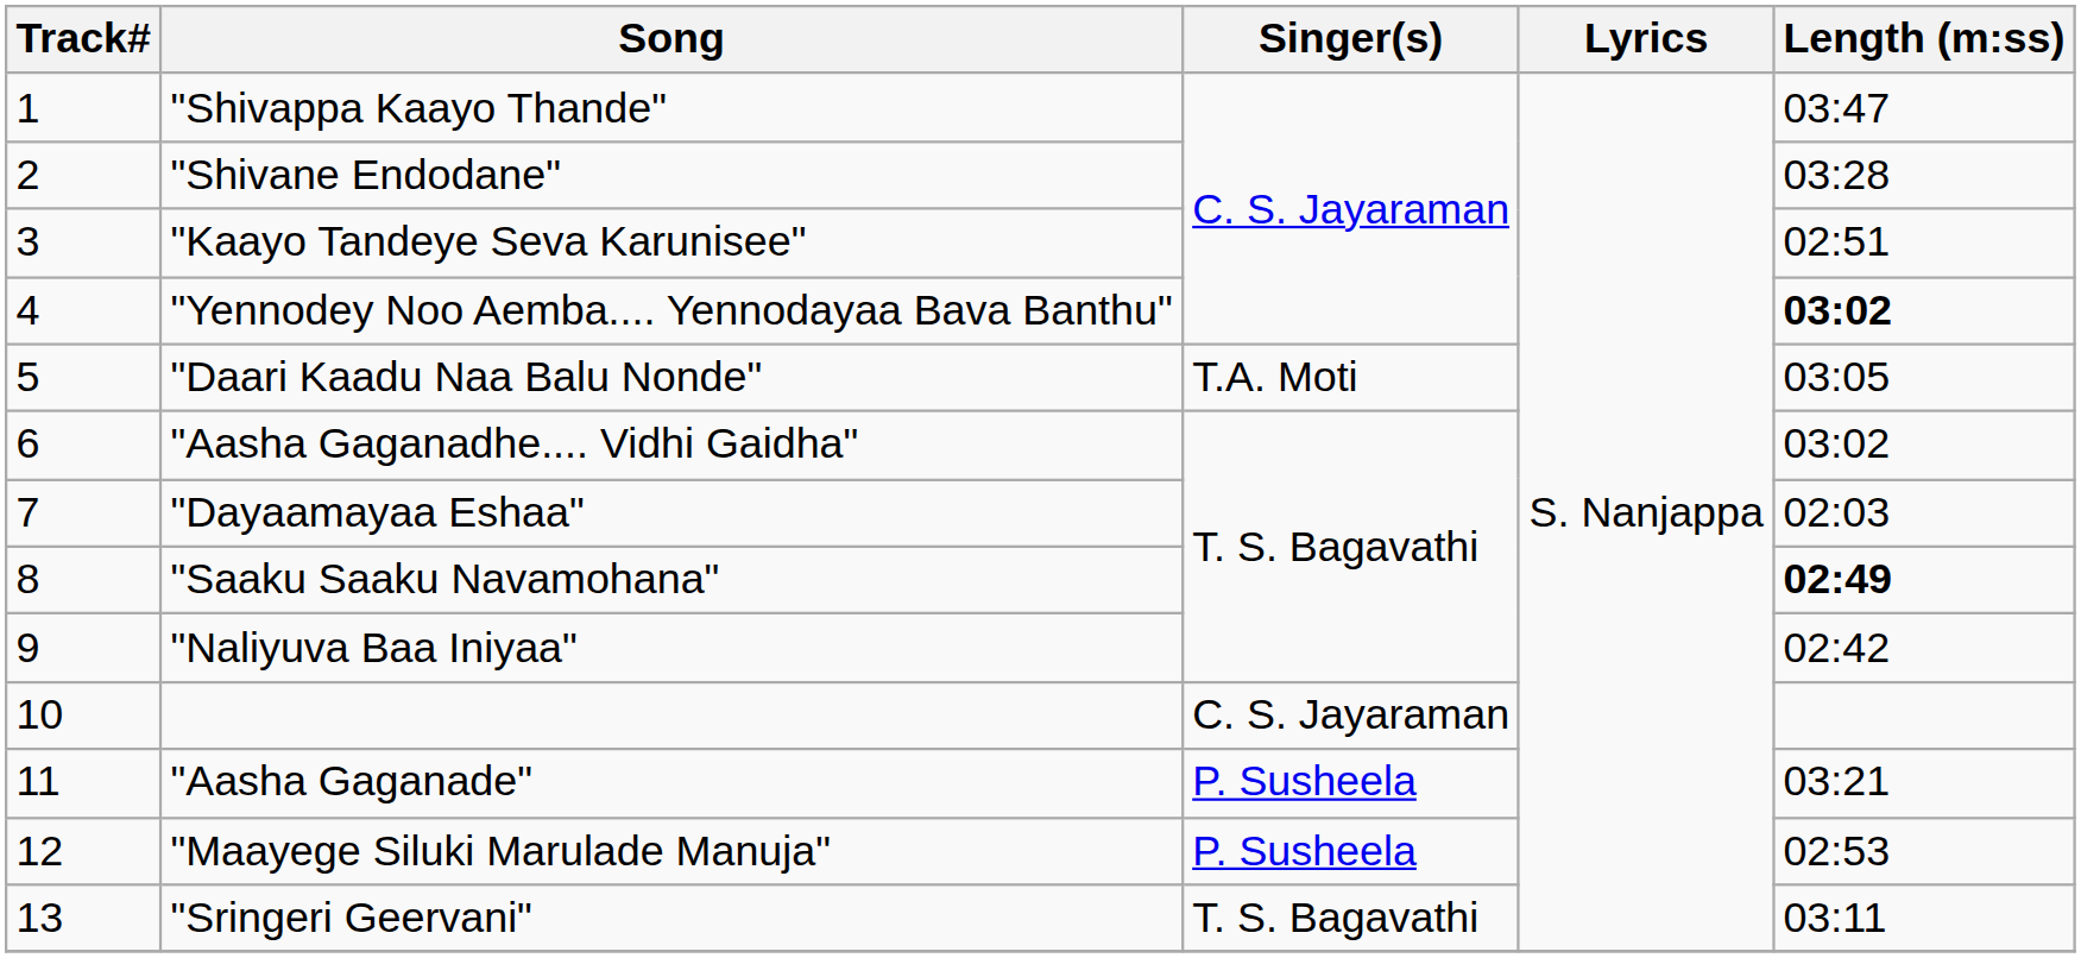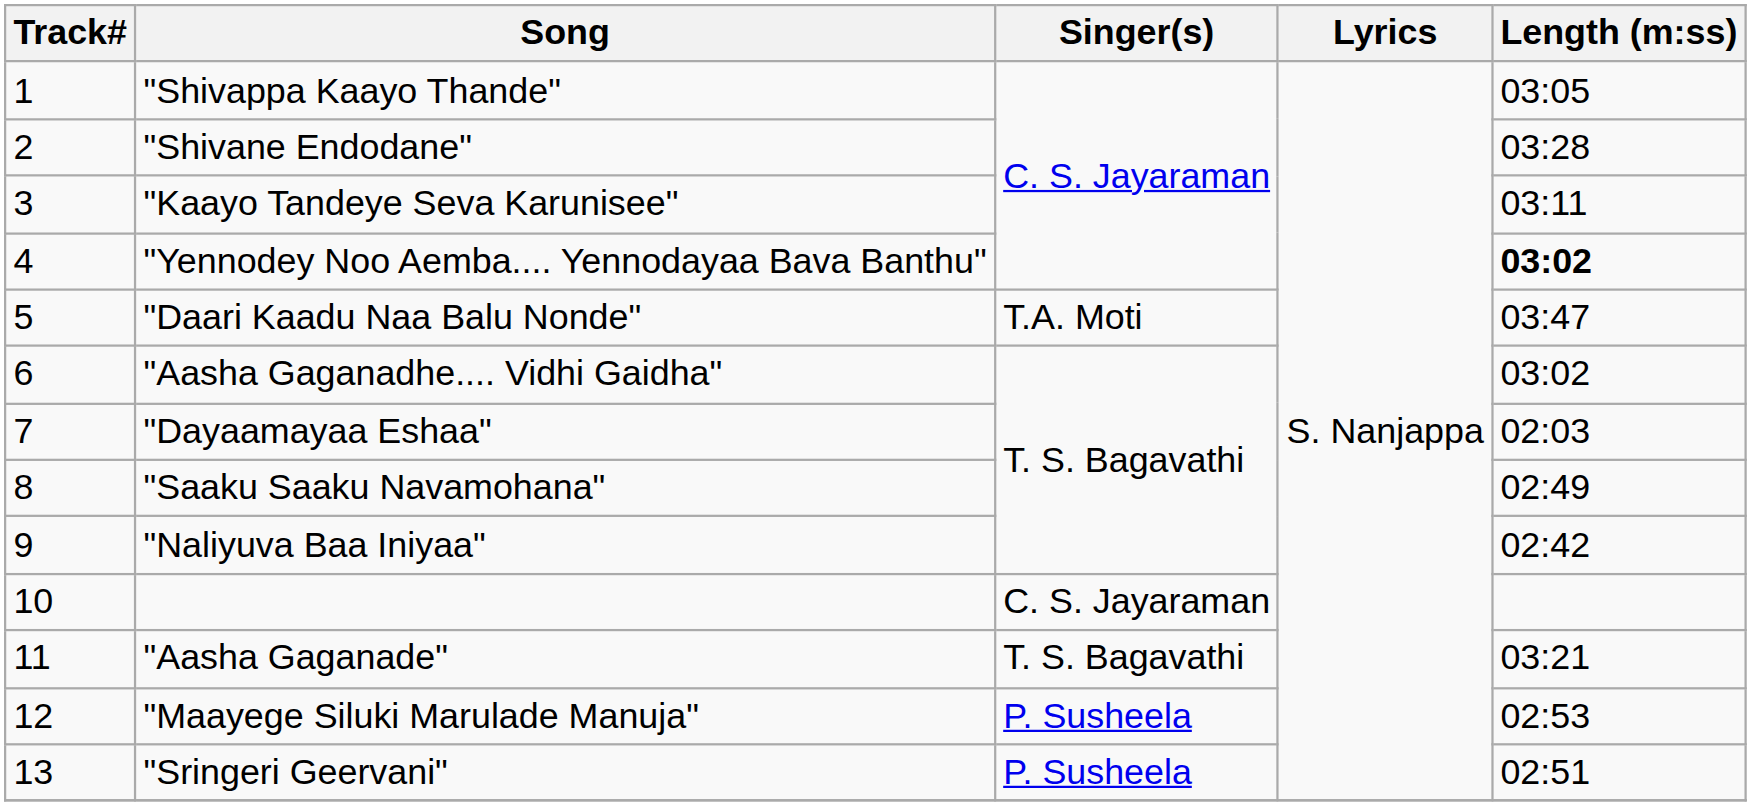"Shivappa Kaayo Thande" | Length (m:ss): 03:47 -> 03:05
"Kaayo Tandeye Seva Karunisee" | Length (m:ss): 02:51 -> 03:11
"Daari Kaadu Naa Balu Nonde" | Length (m:ss): 03:05 -> 03:47
"Saaku Saaku Navamohana" | Length (m:ss): bold -> normal
"Aasha Gaganade" | Singer(s): P. Susheela -> T. S. Bagavathi
"Sringeri Geervani" | Singer(s): T. S. Bagavathi -> P. Susheela
"Sringeri Geervani" | Length (m:ss): 03:11 -> 02:51
